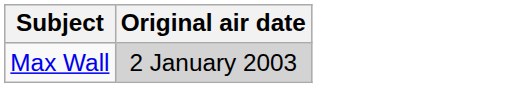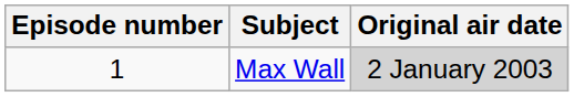+ column: Episode number | 1
